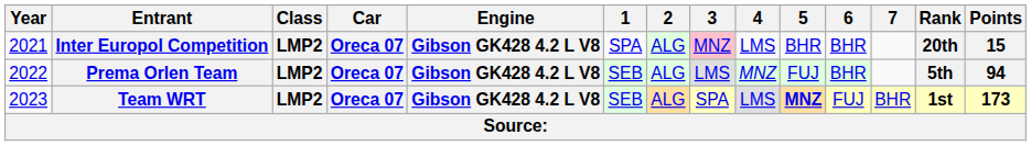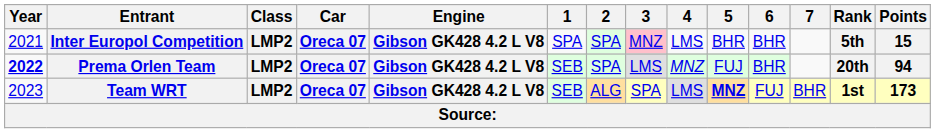Inter Europol Competition | 2: ALG -> SPA
Inter Europol Competition | Rank: 20th -> 5th
Prema Orlen Team | Year: normal -> bold
Prema Orlen Team | 2: ALG -> SPA
Prema Orlen Team | Rank: 5th -> 20th
